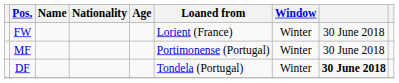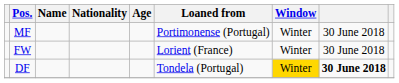rows swapped: FW <-> MF
DF | Window: no background -> gold background
